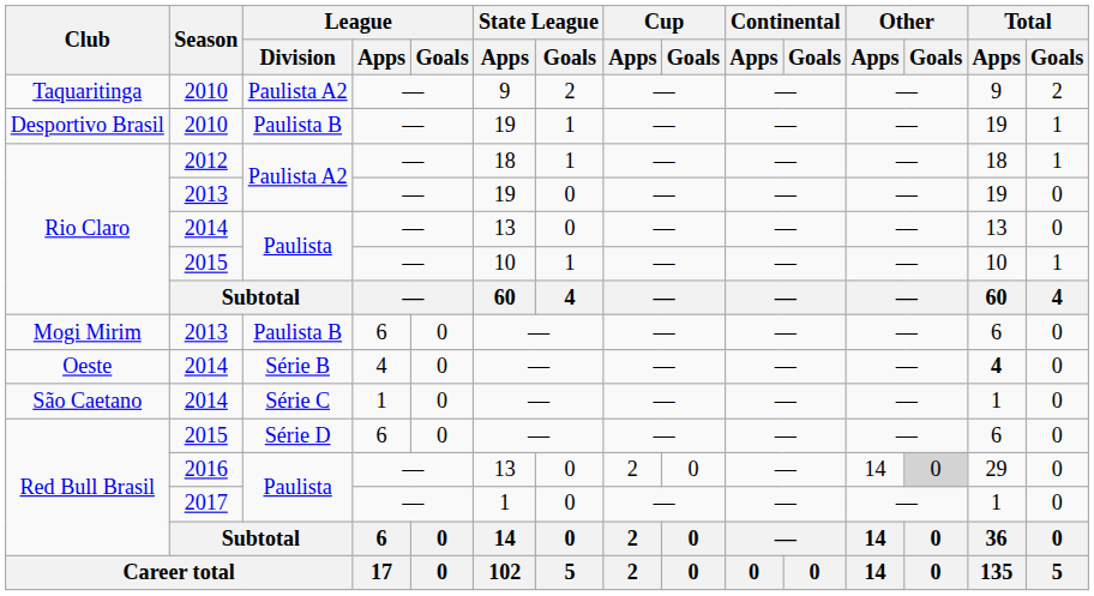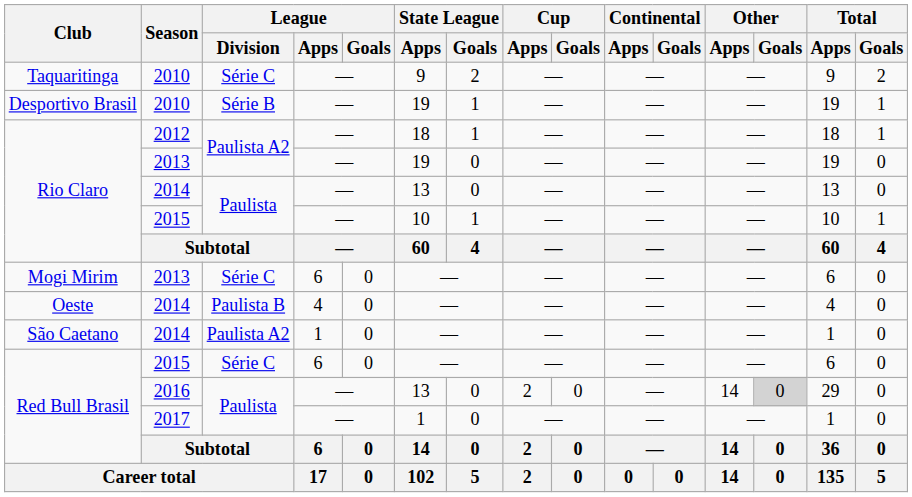Taquaritinga | League / Division: Paulista A2 -> Série C
Desportivo Brasil | League / Division: Paulista B -> Série B
Mogi Mirim | League / Division: Paulista B -> Série C
Oeste | League / Division: Série B -> Paulista B
Oeste | Total / Apps: bold -> normal
São Caetano | League / Division: Série C -> Paulista A2
Red Bull Brasil / 2015 | League / Division: Série D -> Série C
